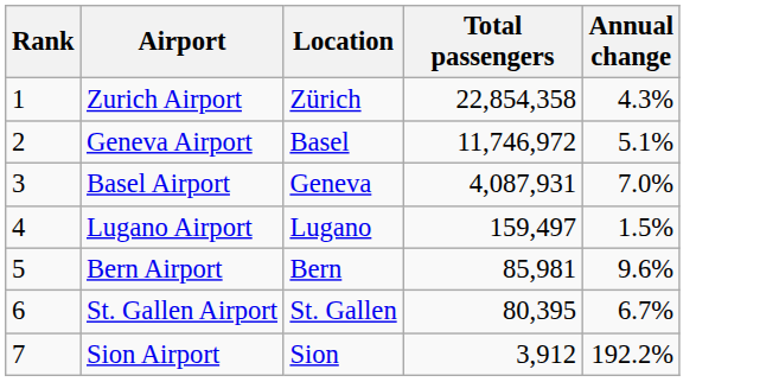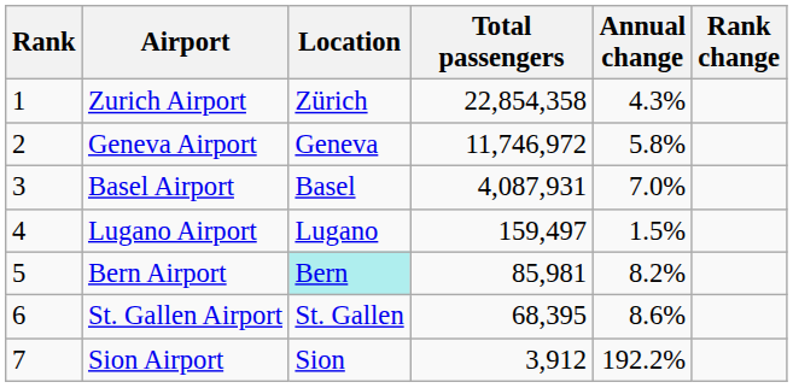+ column: Rank change
Geneva Airport | Location: Basel -> Geneva
Geneva Airport | Annual change: 5.1% -> 5.8%
Basel Airport | Location: Geneva -> Basel
Bern Airport | Location: no background -> paleturquoise background
Bern Airport | Annual change: 9.6% -> 8.2%
St. Gallen Airport | Total passengers: 80,395 -> 68,395
St. Gallen Airport | Annual change: 6.7% -> 8.6%
